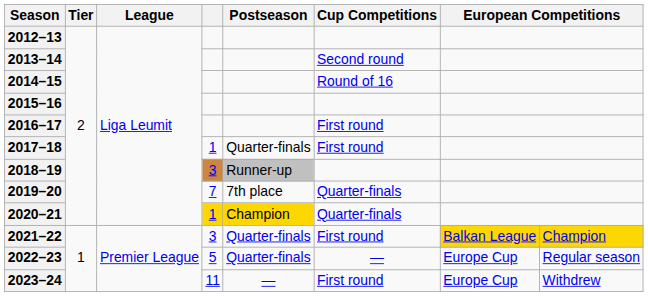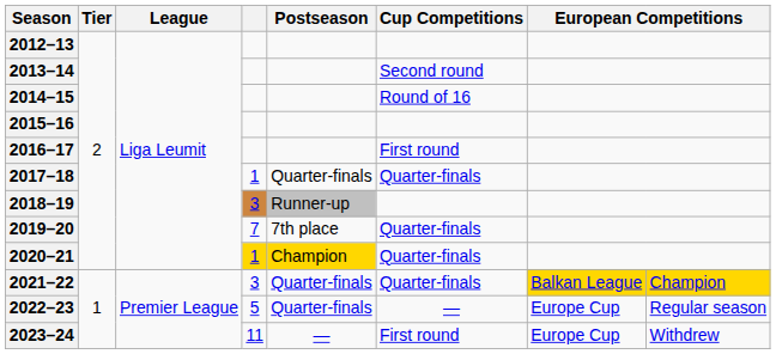2017–18 | Cup Competitions: First round -> Quarter-finals
2021–22 | Cup Competitions: First round -> Quarter-finals
